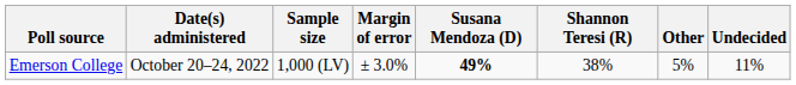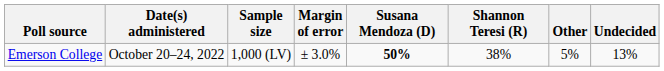Emerson College | Susana Mendoza (D): 49% -> 50%
Emerson College | Undecided: 11% -> 13%
